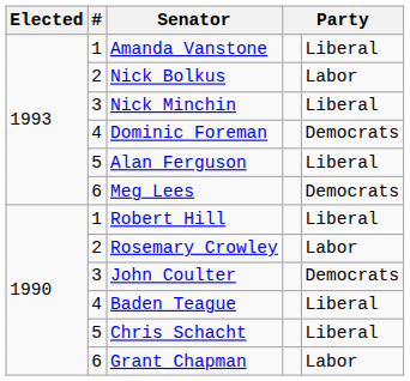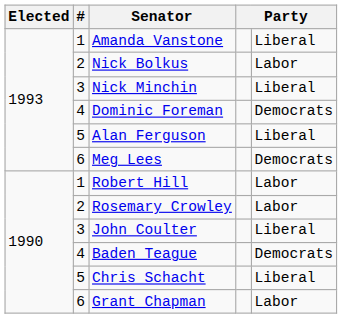Robert Hill | column 5: Liberal -> Labor
John Coulter | column 5: Democrats -> Liberal
Baden Teague | column 5: Liberal -> Democrats
